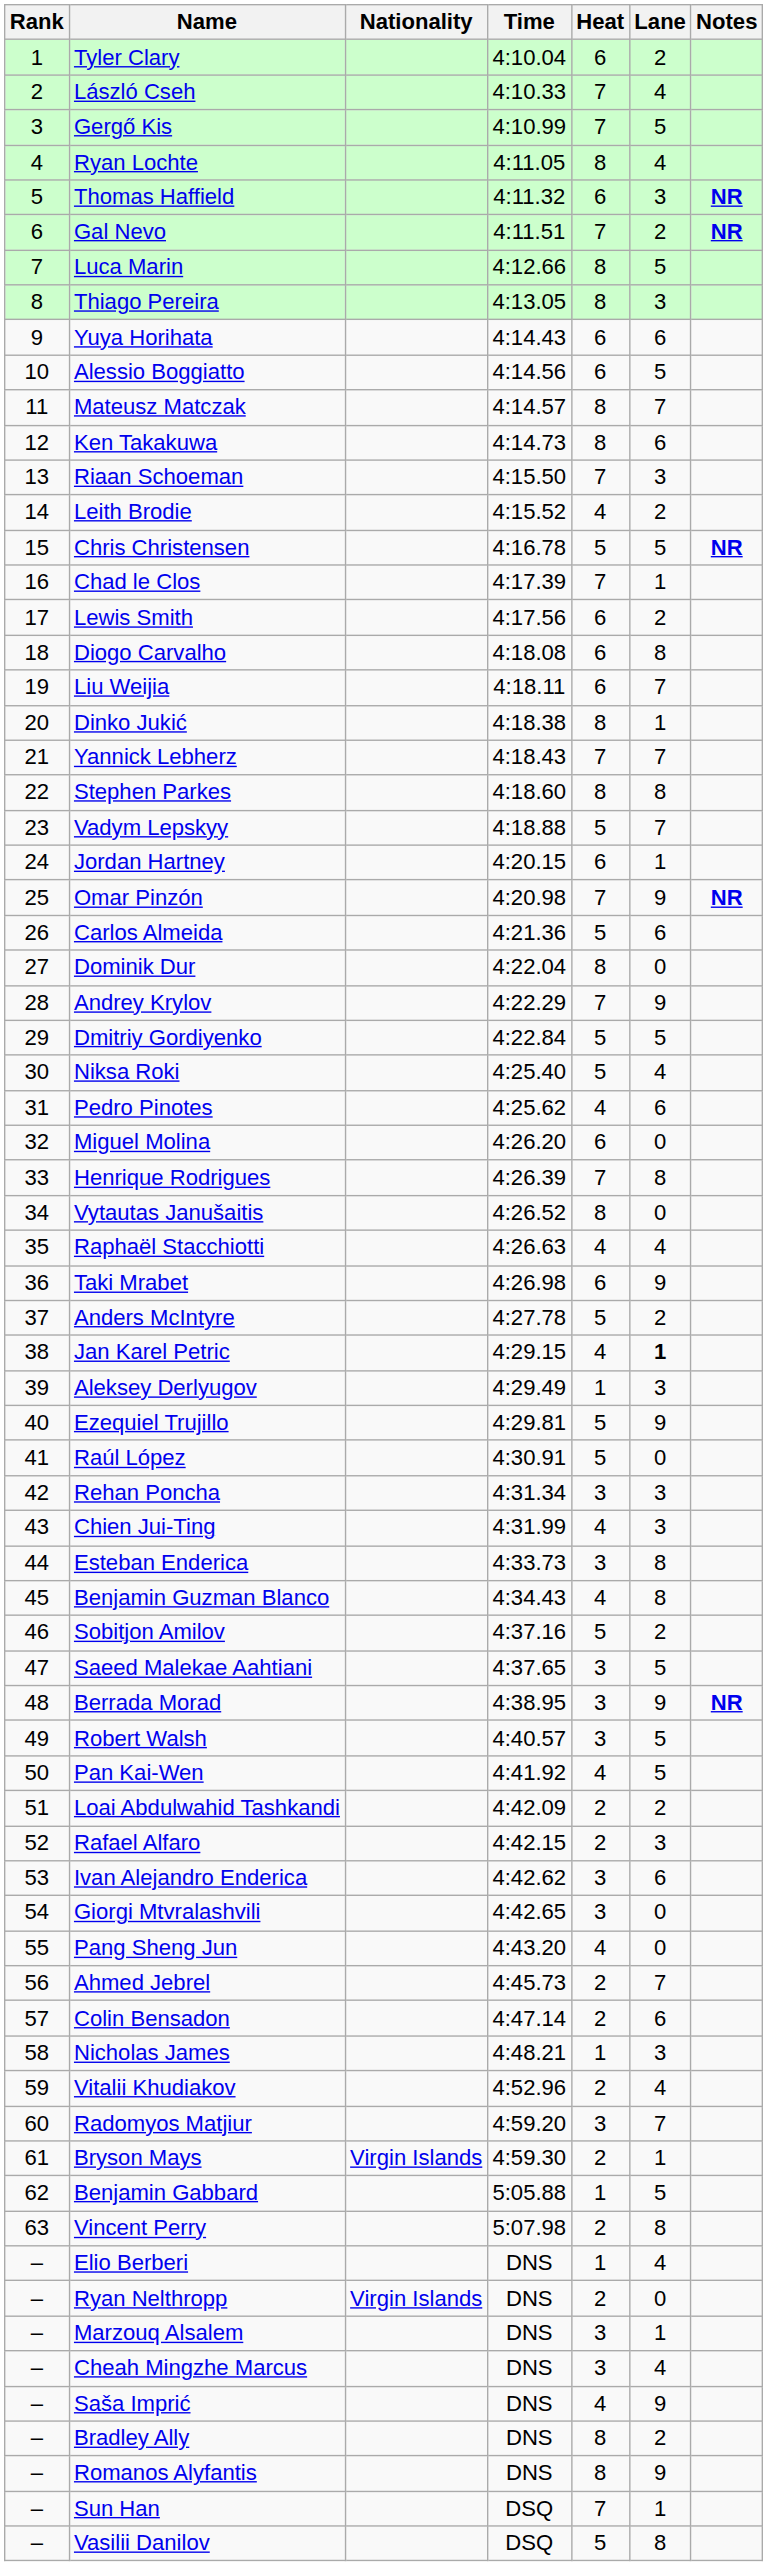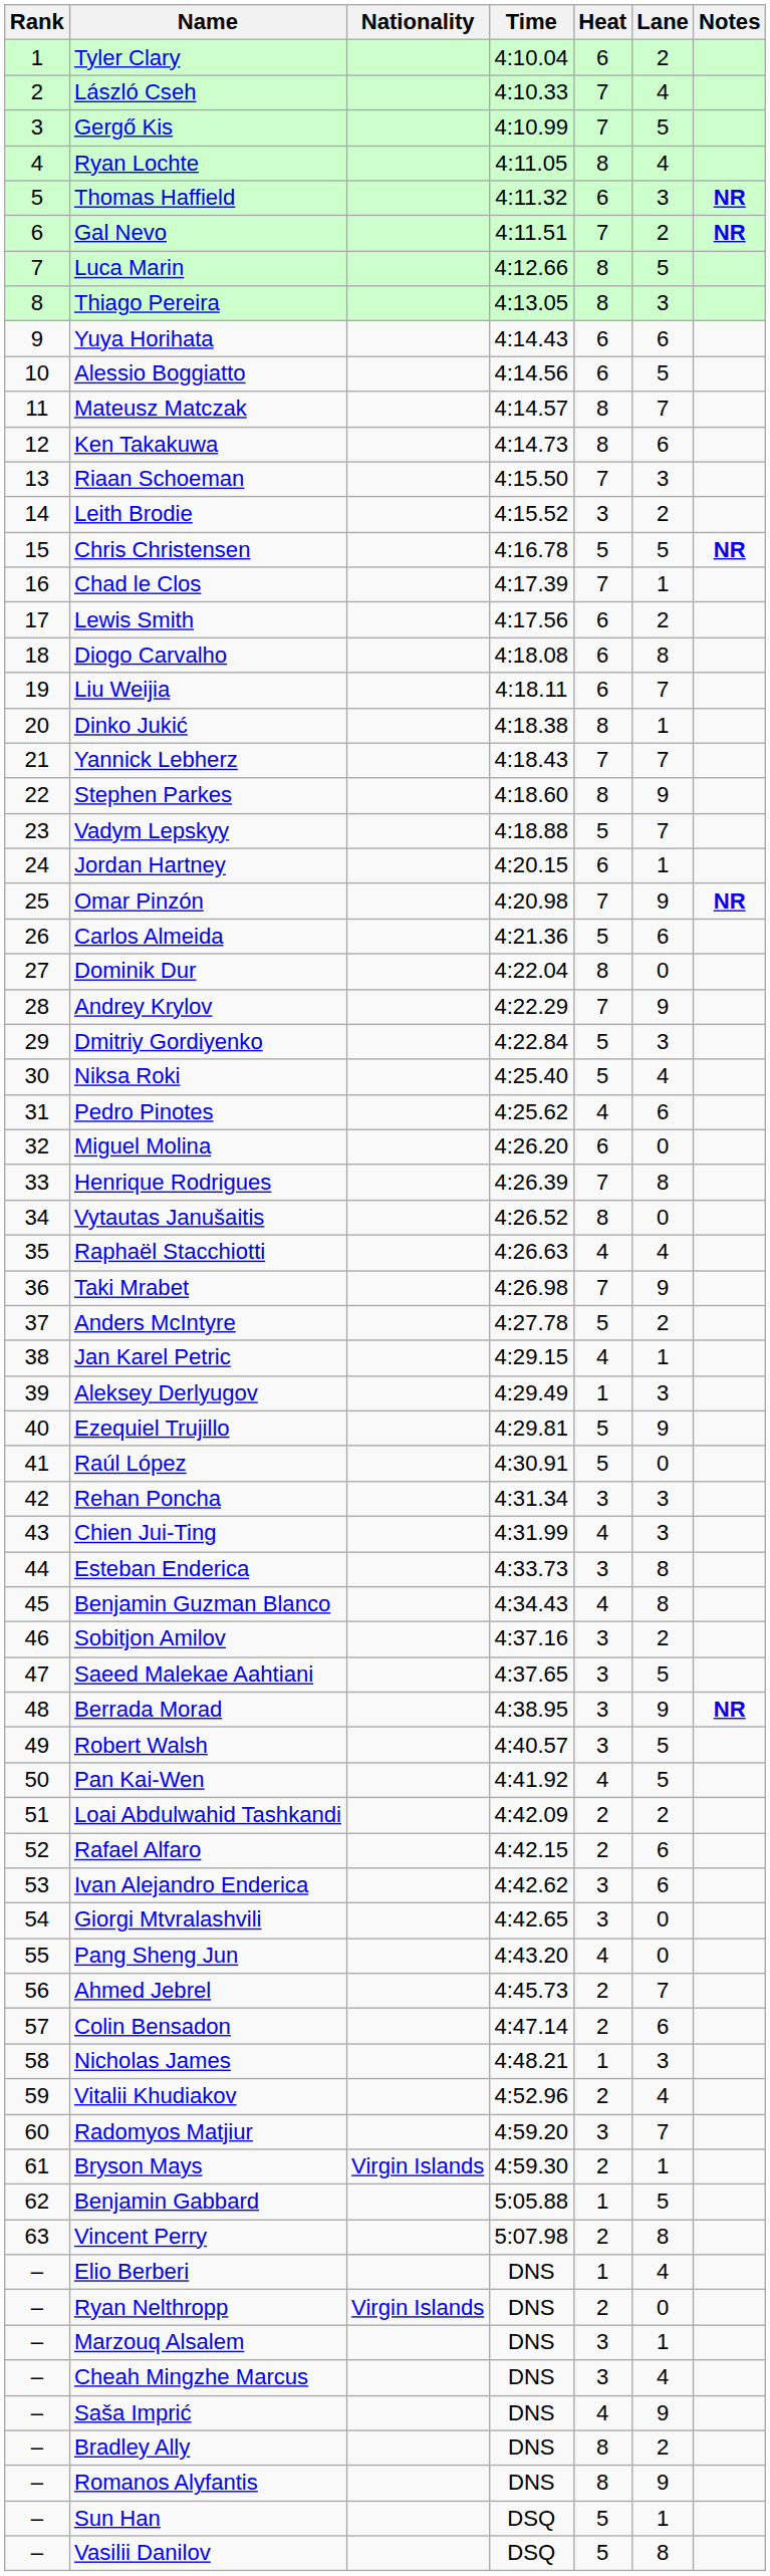Leith Brodie | Heat: 4 -> 3
Stephen Parkes | Lane: 8 -> 9
Dmitriy Gordiyenko | Lane: 5 -> 3
Taki Mrabet | Heat: 6 -> 7
Jan Karel Petric | Lane: bold -> normal
Sobitjon Amilov | Heat: 5 -> 3
Rafael Alfaro | Lane: 3 -> 6
Sun Han | Heat: 7 -> 5
